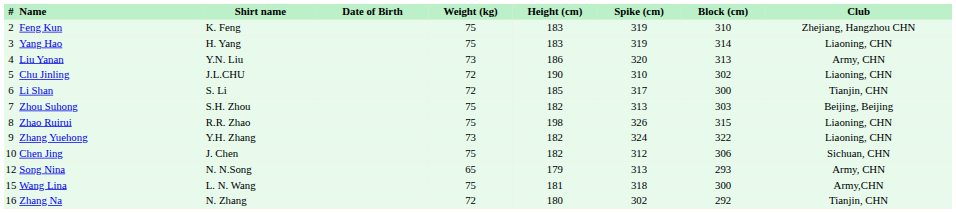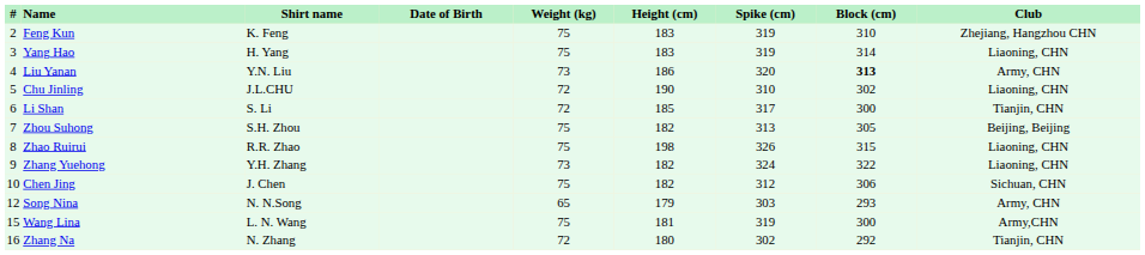Liu Yanan | Block (cm): normal -> bold
Zhou Suhong | Block (cm): 303 -> 305
Song Nina | Spike (cm): 313 -> 303
Wang Lina | Spike (cm): 318 -> 319
